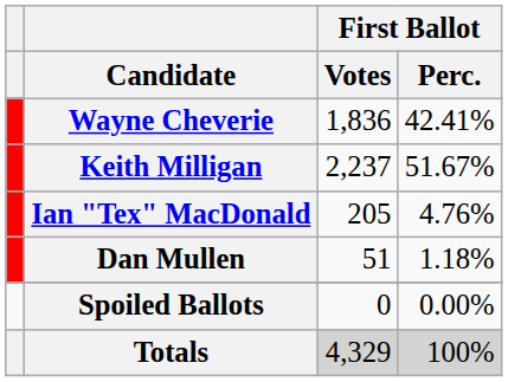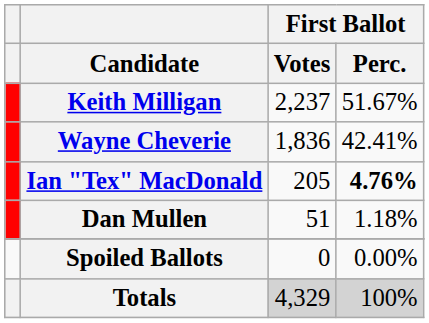rows swapped: Keith Milligan <-> Wayne Cheverie
Ian "Tex" MacDonald | First Ballot / Perc.: normal -> bold
